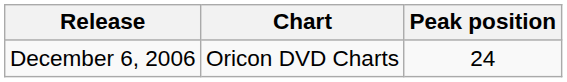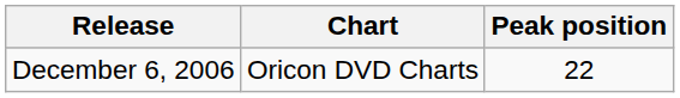December 6, 2006 | Peak position: 24 -> 22
